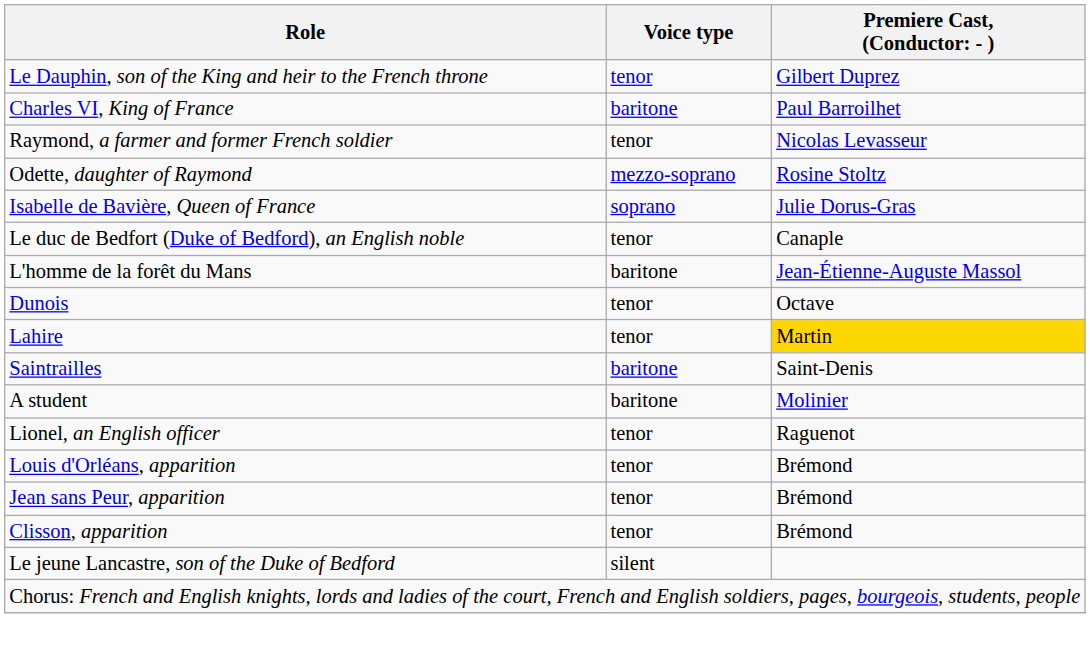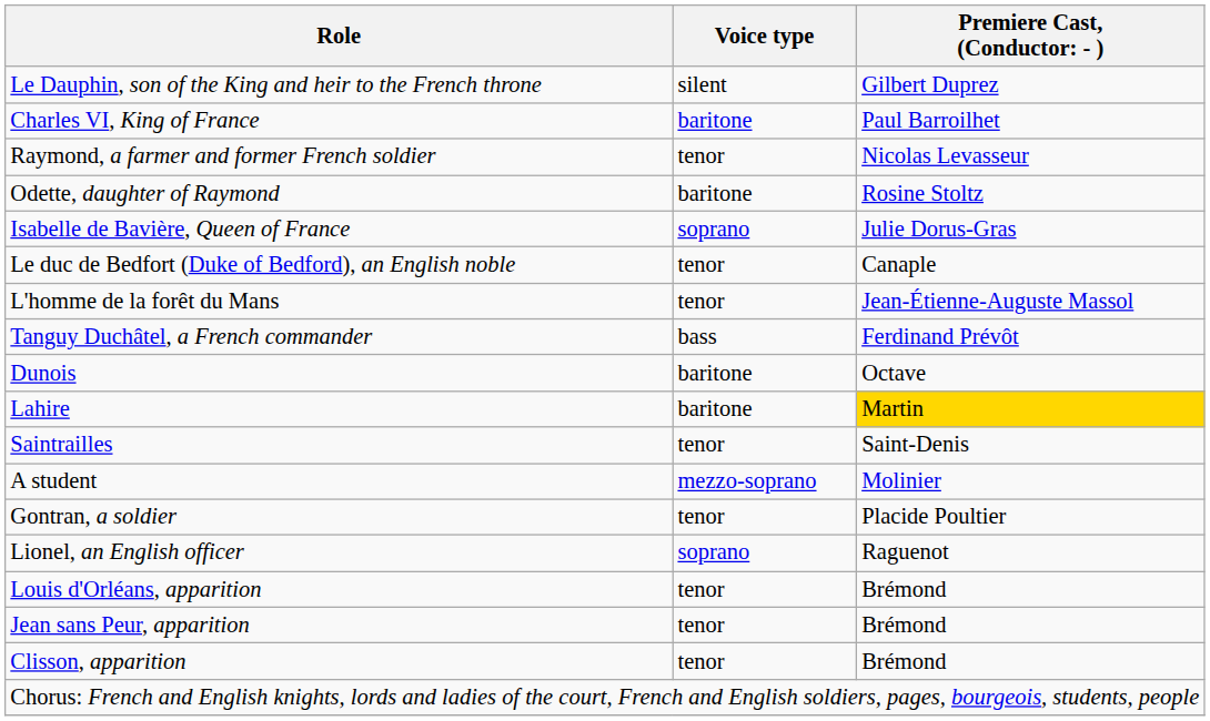Le Dauphin, son of the King and heir to the French throne | Voice type: tenor -> silent
Odette, daughter of Raymond | Voice type: mezzo-soprano -> baritone
L'homme de la forêt du Mans | Voice type: baritone -> tenor
+ row: Tanguy Duchâtel, a French commander | bass | Ferdinand Prévôt
Dunois | Voice type: tenor -> baritone
Lahire | Voice type: tenor -> baritone
Saintrailles | Voice type: baritone -> tenor
A student | Voice type: baritone -> mezzo-soprano
+ row: Gontran, a soldier | tenor | Placide Poultier
Lionel, an English officer | Voice type: tenor -> soprano
- row: Le jeune Lancastre, son of the Duke of Bedford | silent
